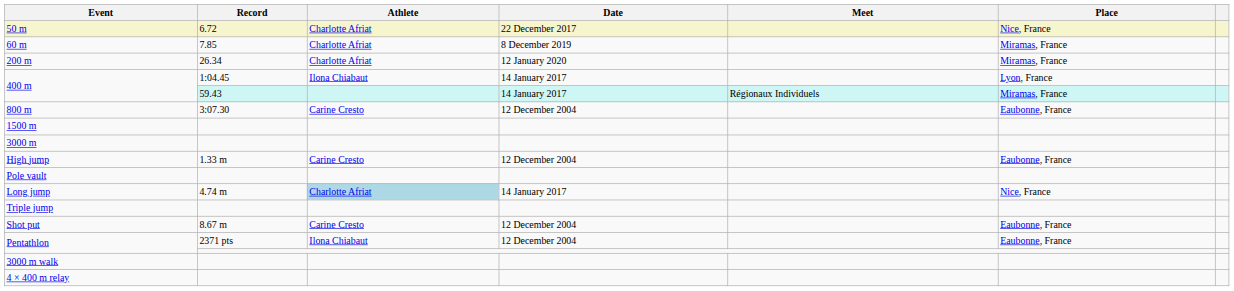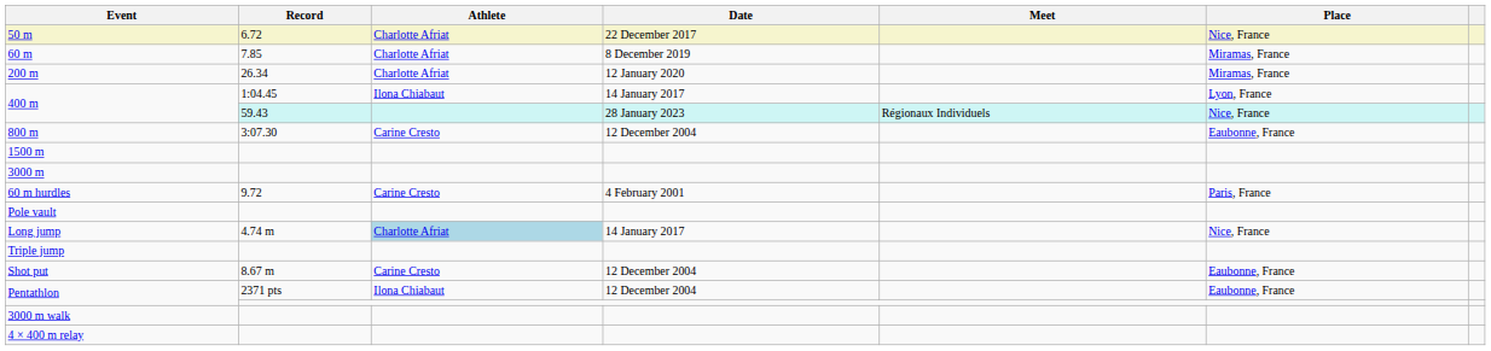400 m / 59.43 | Date: 14 January 2017 -> 28 January 2023
400 m / 59.43 | Place: Miramas, France -> Nice, France
+ row: 60 m hurdles | 9.72 | Carine Cresto | 4 February 2001 | Paris, France
- row: High jump | 1.33 m | Carine Cresto | 12 December 2004 | Eaubonne, France
